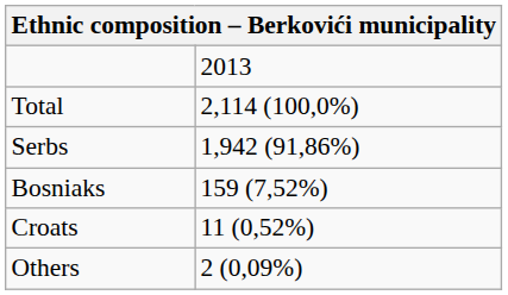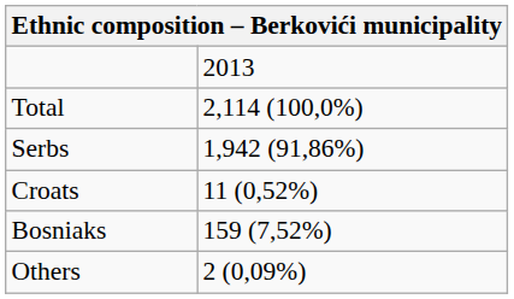rows swapped: Bosniaks <-> Croats
